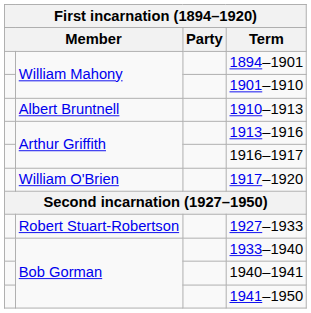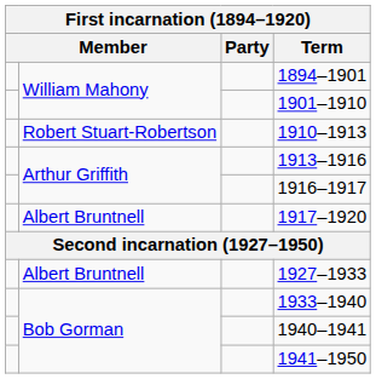1910–1913 | column 2: Albert Bruntnell -> Robert Stuart-Robertson
1917–1920 | column 2: William O'Brien -> Albert Bruntnell
1927–1933 | column 2: Robert Stuart-Robertson -> Albert Bruntnell
